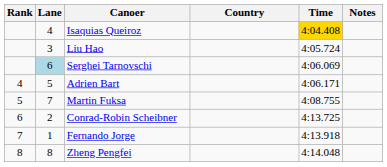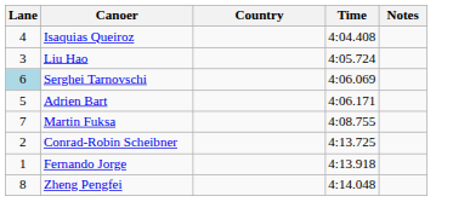- column: Rank | 4 | 5 | 6 | 7 | 8
Isaquias Queiroz | Time: gold background -> no background
